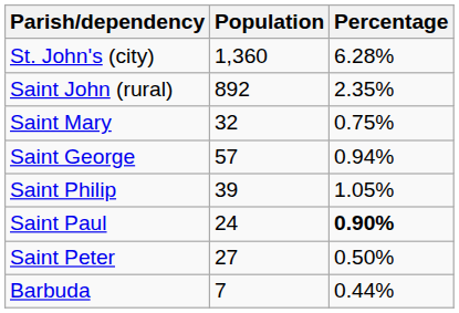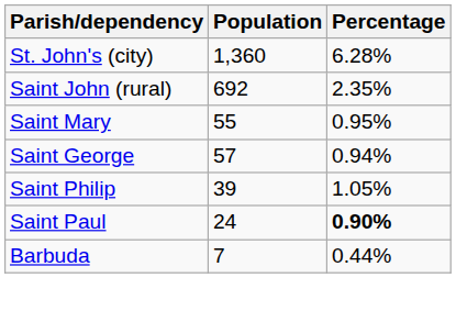Saint John (rural) | Population: 892 -> 692
Saint Mary | Population: 32 -> 55
Saint Mary | Percentage: 0.75% -> 0.95%
- row: Saint Peter | 27 | 0.50%
